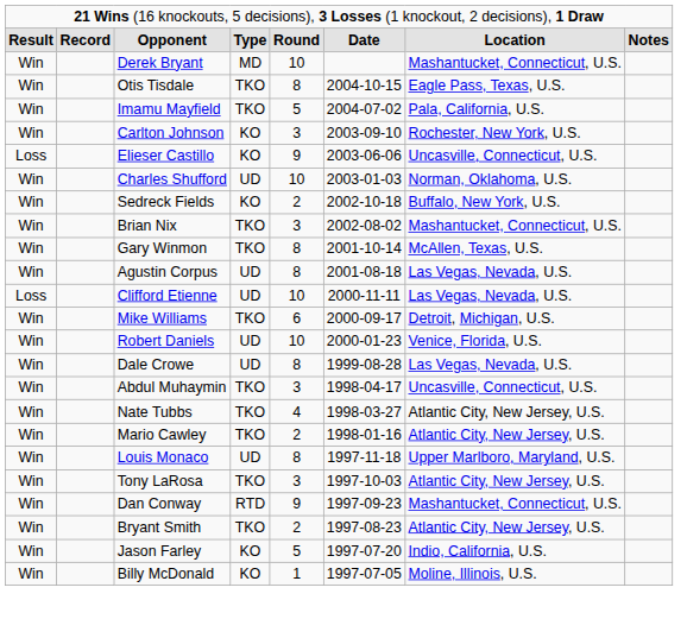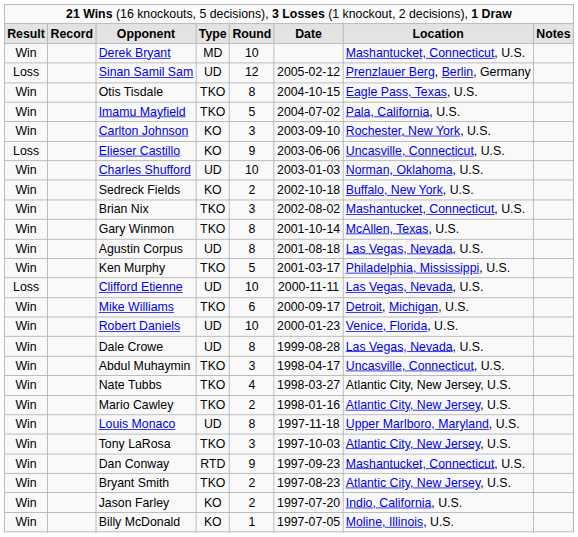+ row: Loss | Sinan Samil Sam | UD | 12 | 2005-02-12 | Prenzlauer Berg, Berlin, Germany
+ row: Win | Ken Murphy | TKO | 5 | 2001-03-17 | Philadelphia, Mississippi, U.S.
Jason Farley | column 5: 5 -> 2
